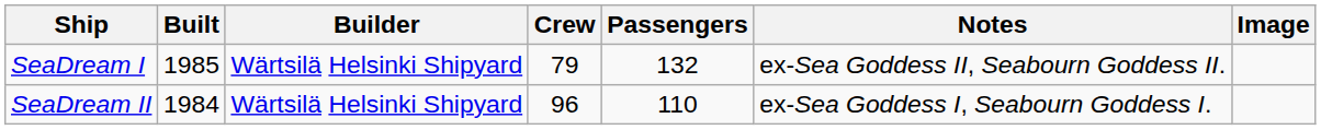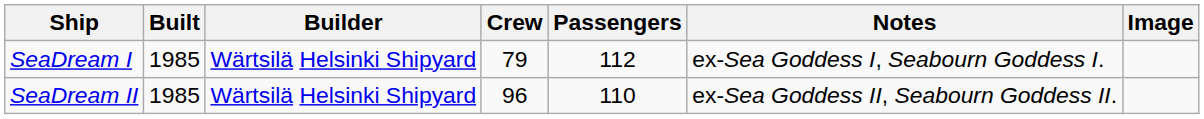SeaDream I | Passengers: 132 -> 112
SeaDream I | Notes: ex-Sea Goddess II, Seabourn Goddess II. -> ex-Sea Goddess I, Seabourn Goddess I.
SeaDream II | Built: 1984 -> 1985
SeaDream II | Notes: ex-Sea Goddess I, Seabourn Goddess I. -> ex-Sea Goddess II, Seabourn Goddess II.
